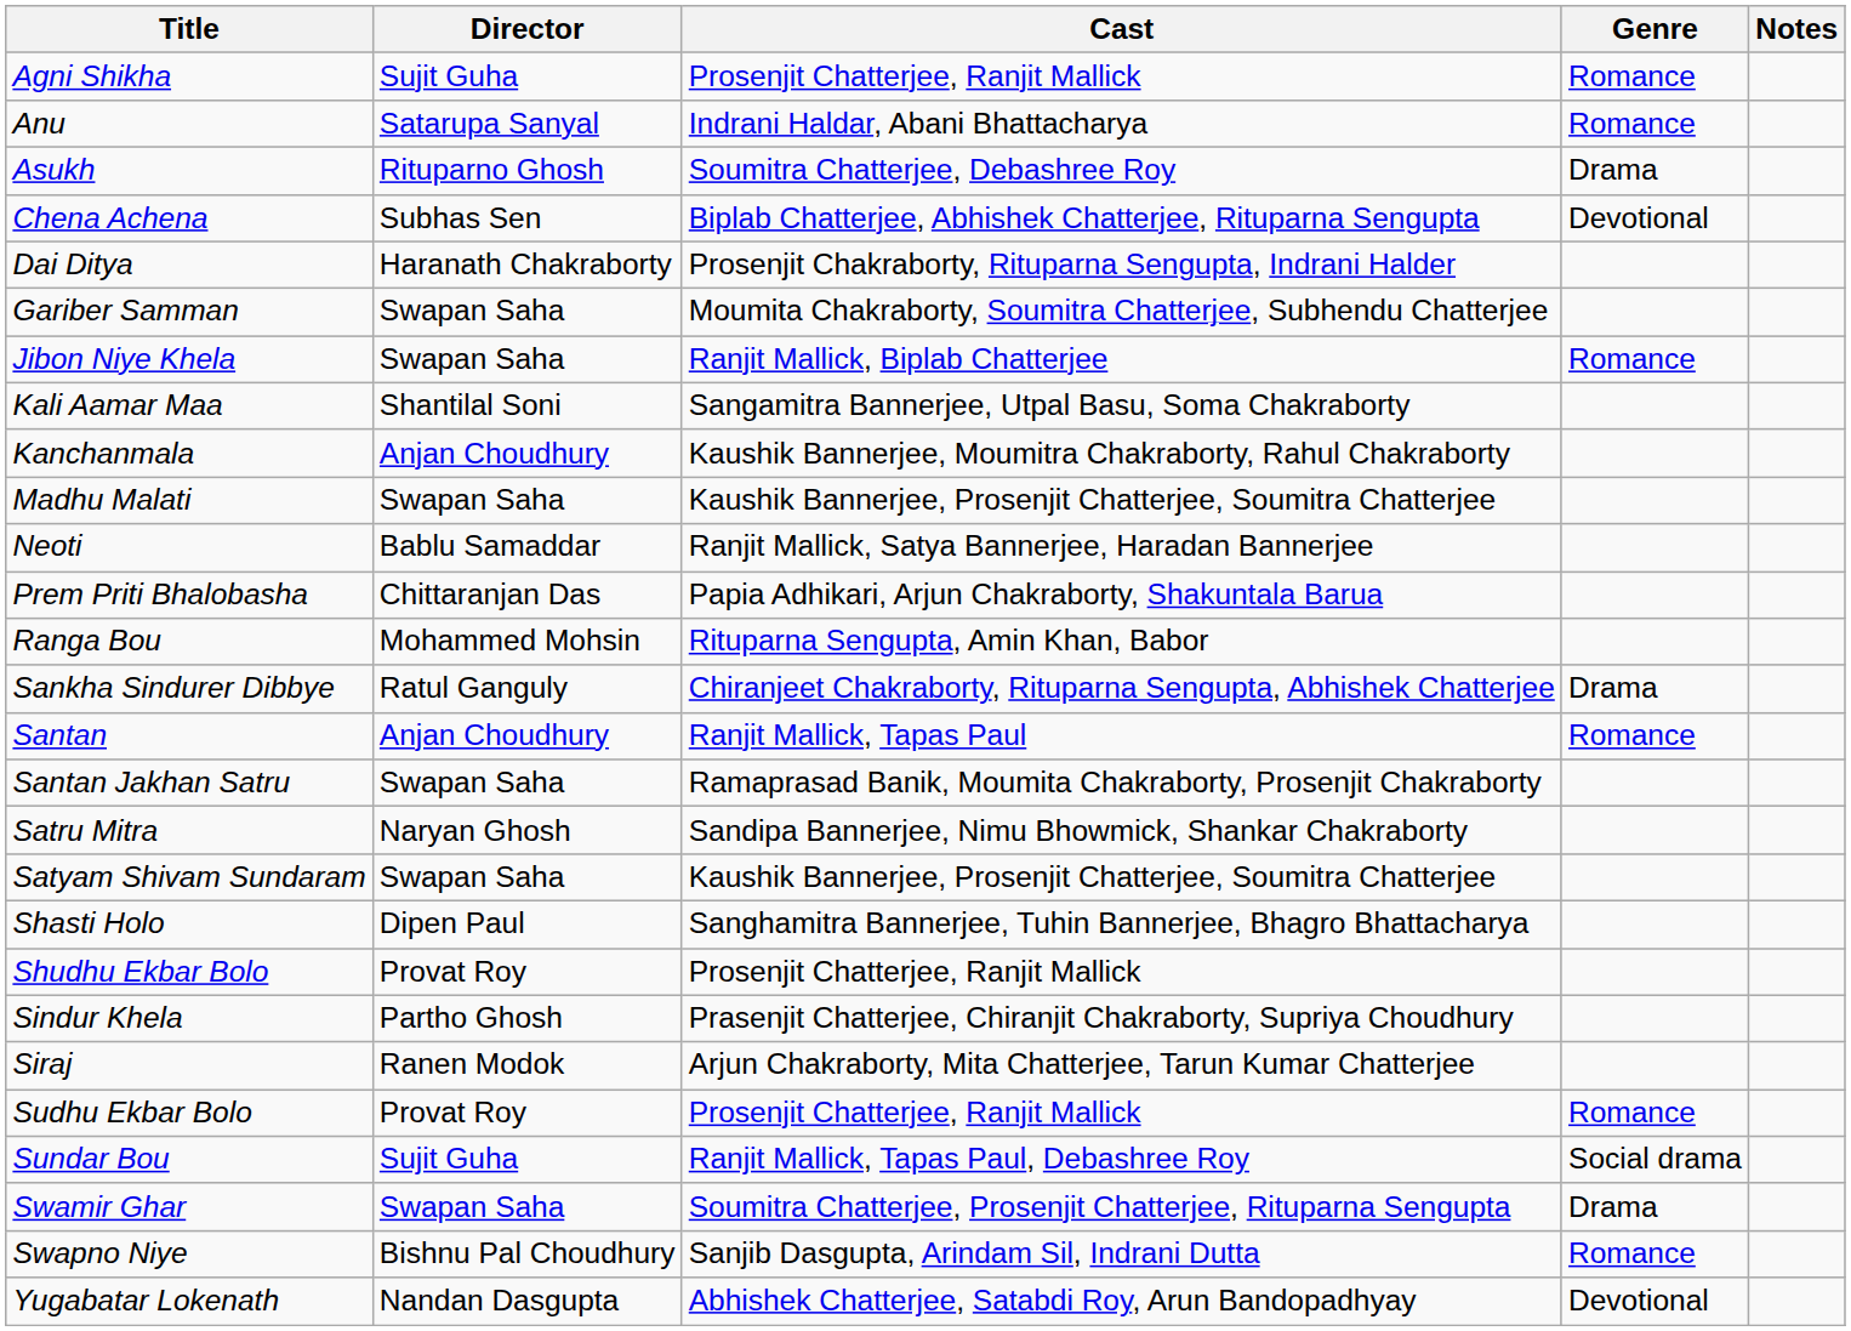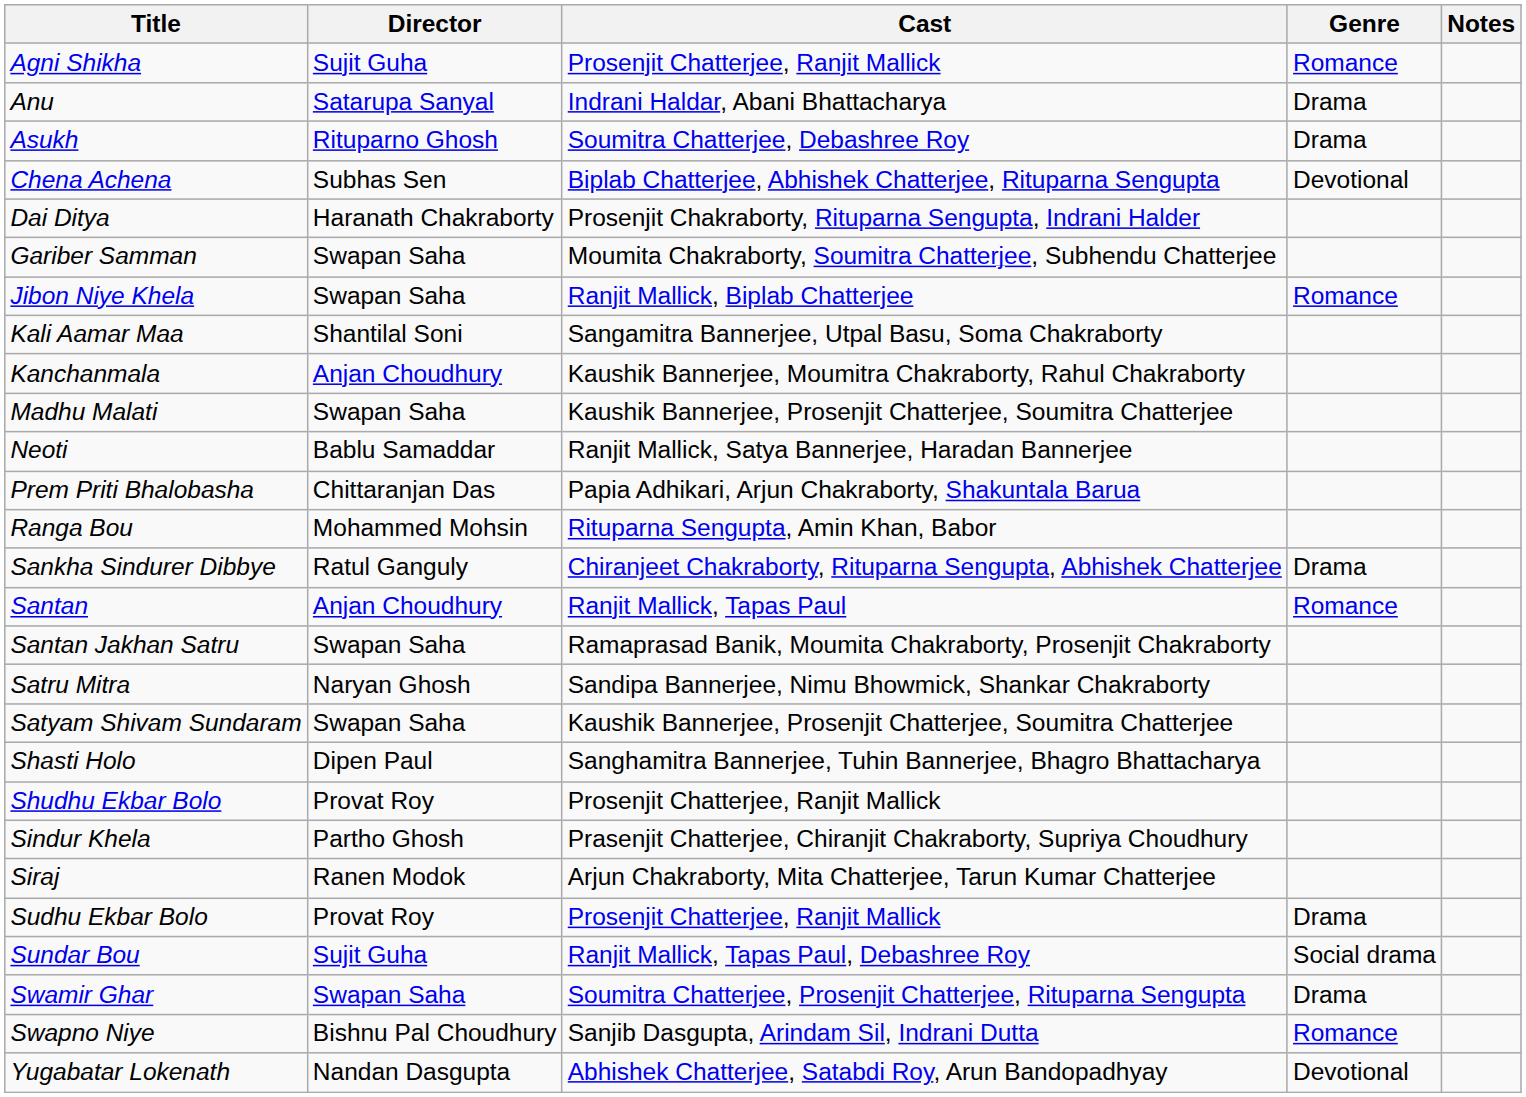Anu | Genre: Romance -> Drama
Sudhu Ekbar Bolo | Genre: Romance -> Drama
